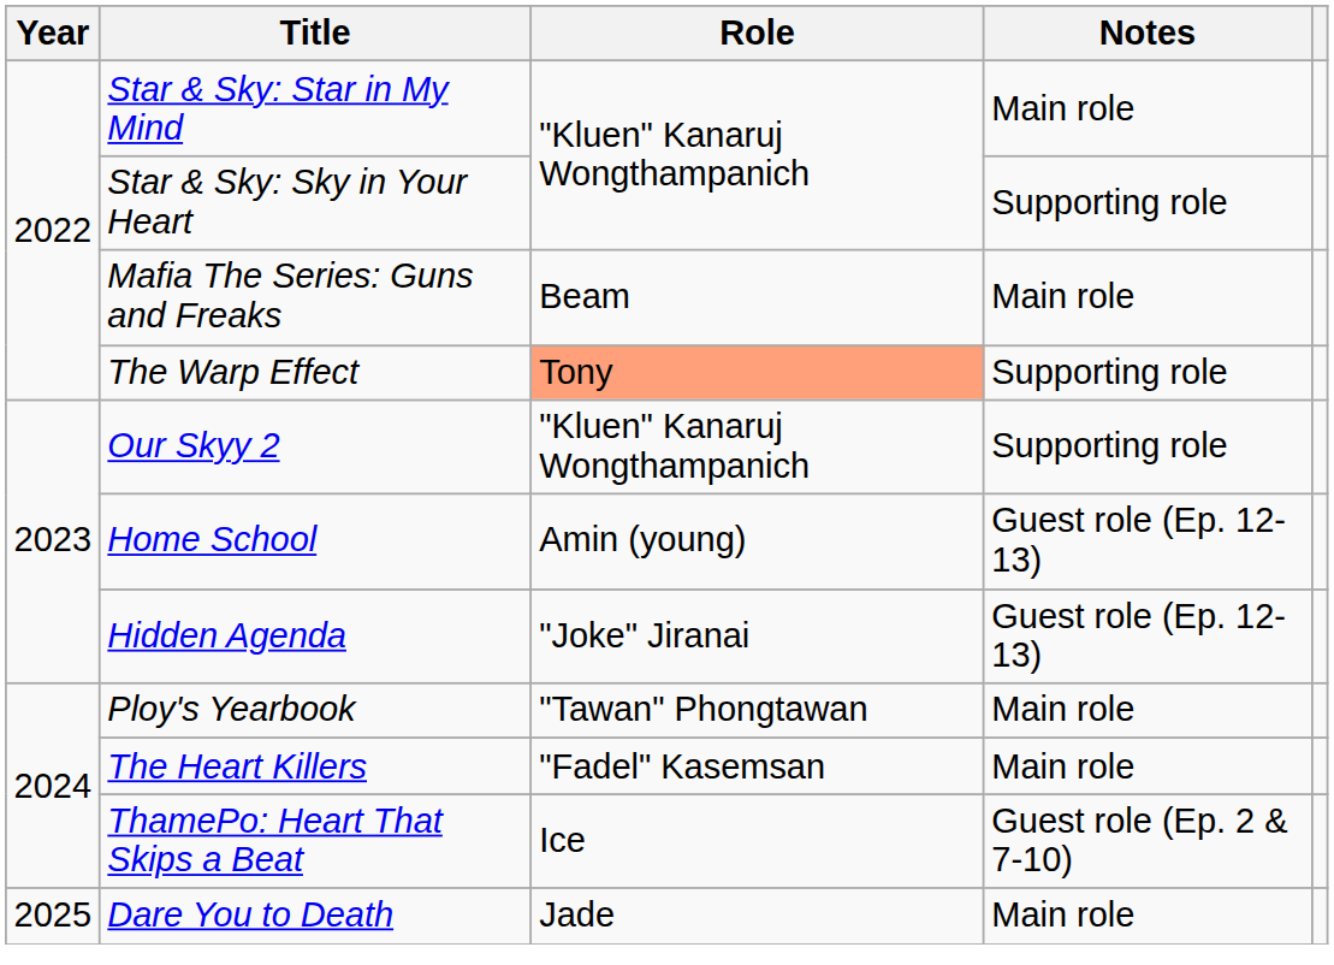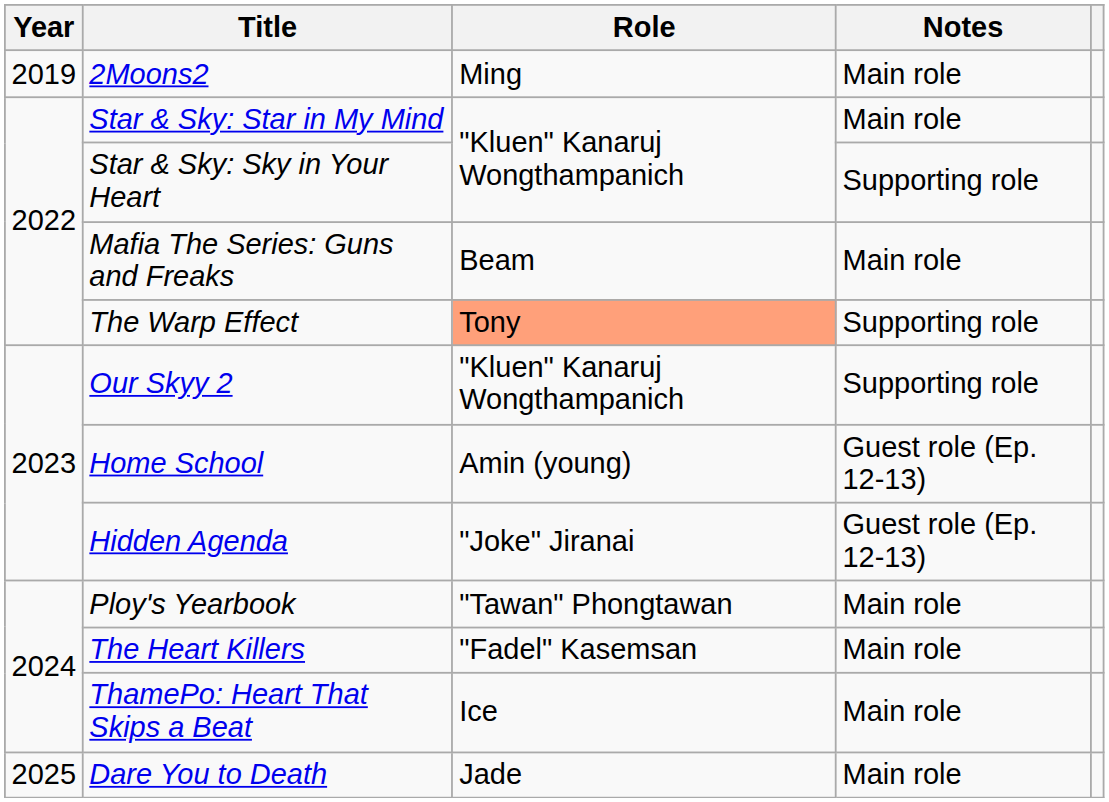+ row: 2019 | 2Moons2 | Ming | Main role
ThamePo: Heart That Skips a Beat | Notes: Guest role (Ep. 2 & 7-10) -> Main role
